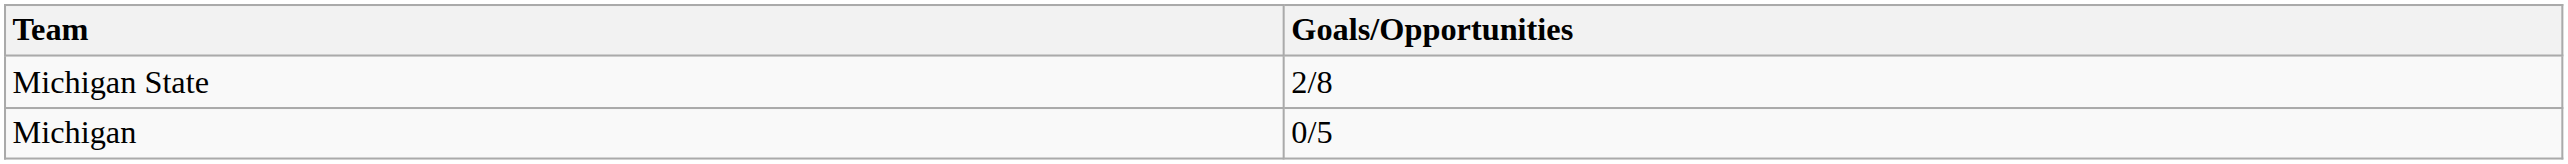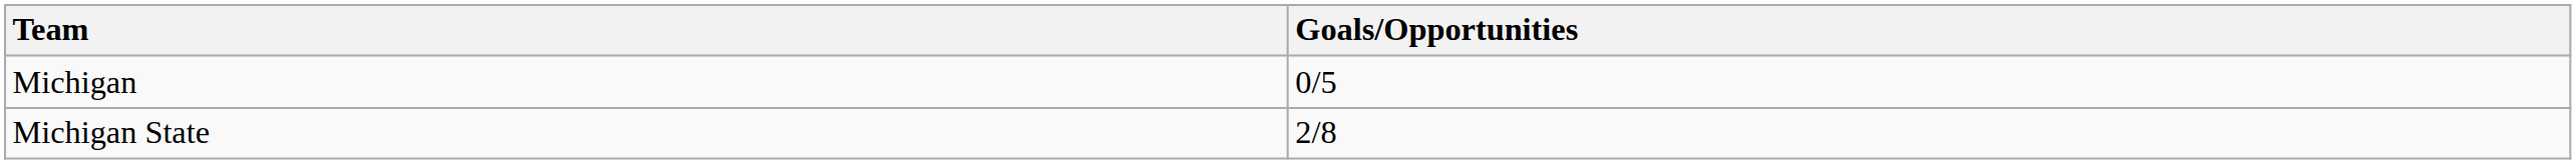rows swapped: Michigan <-> Michigan State
